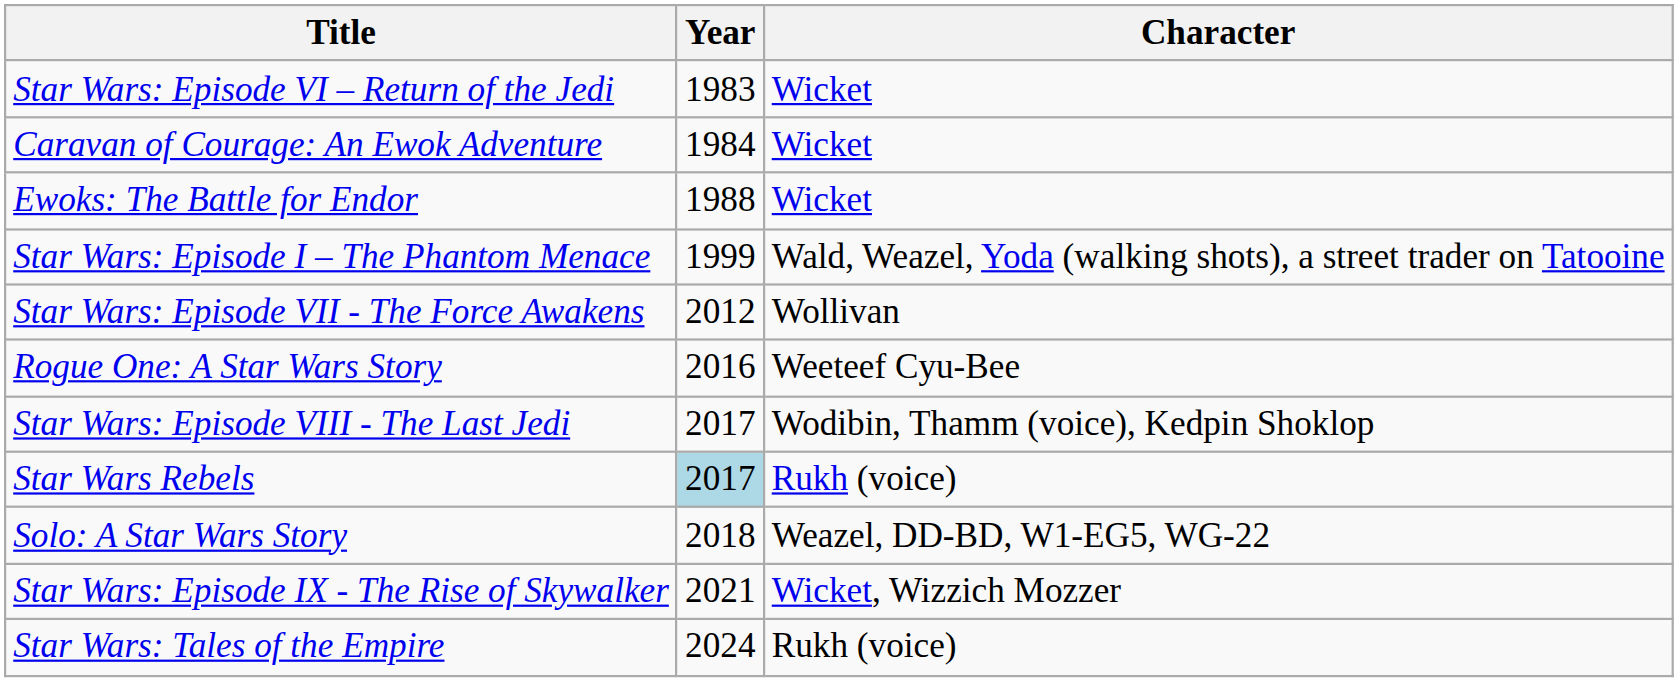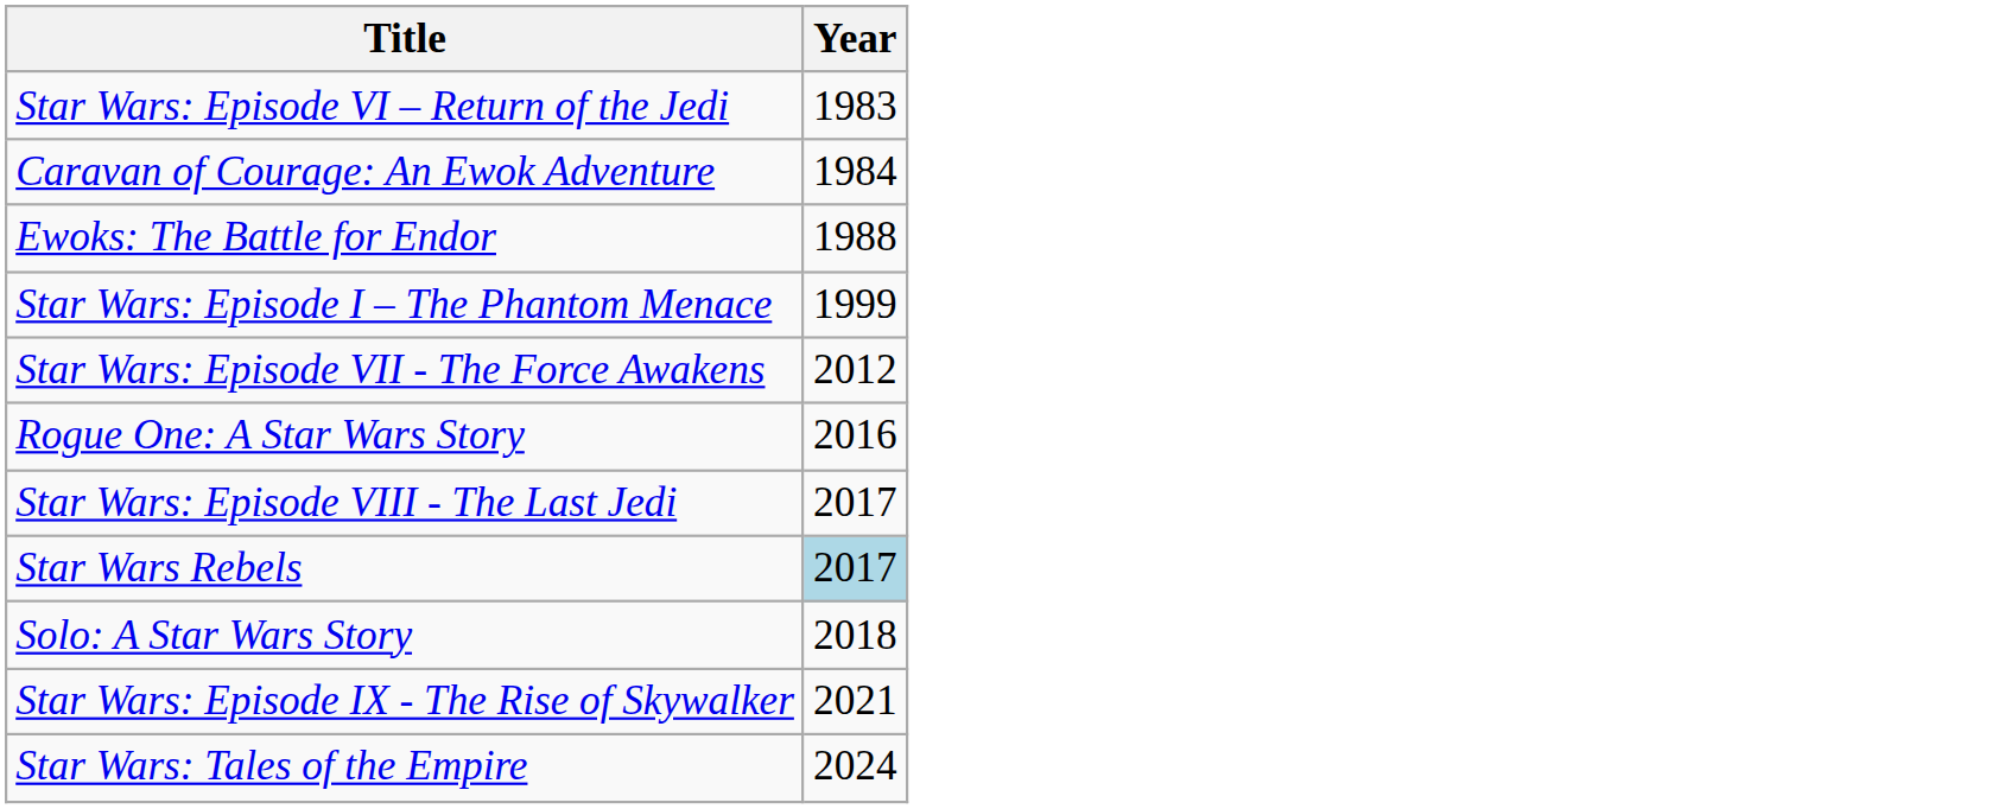- column: Character | Wicket | Wicket | Wicket | Wald, Weazel, Yoda (walking shots), a street trader on Tatooine | Wollivan | Weeteef Cyu-Bee | Wodibin, Thamm (voice), Kedpin Shoklop | Rukh (voice) | Weazel, DD-BD, W1-EG5, WG-22 | Wicket, Wizzich Mozzer | Rukh (voice)
